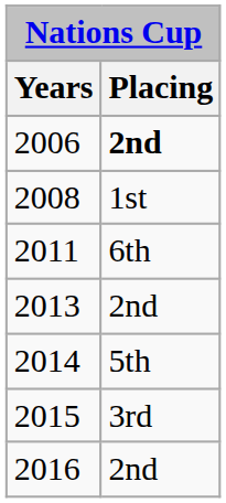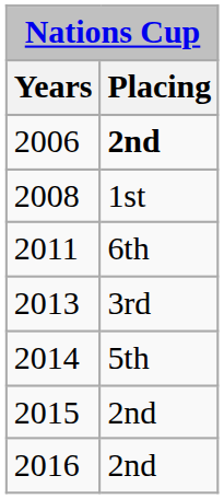2013 | Placing: 2nd -> 3rd
2015 | Placing: 3rd -> 2nd
